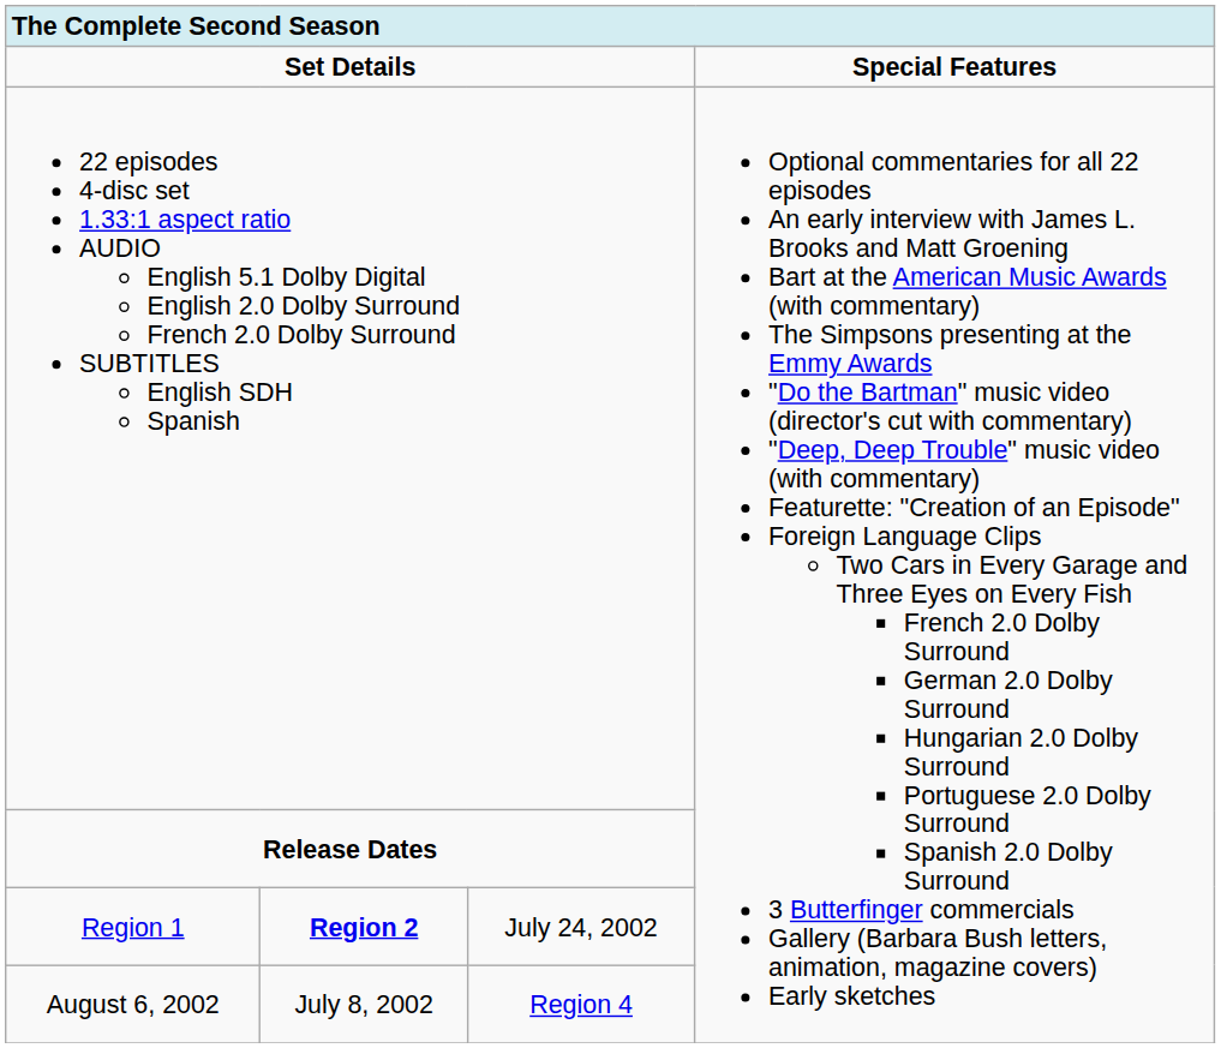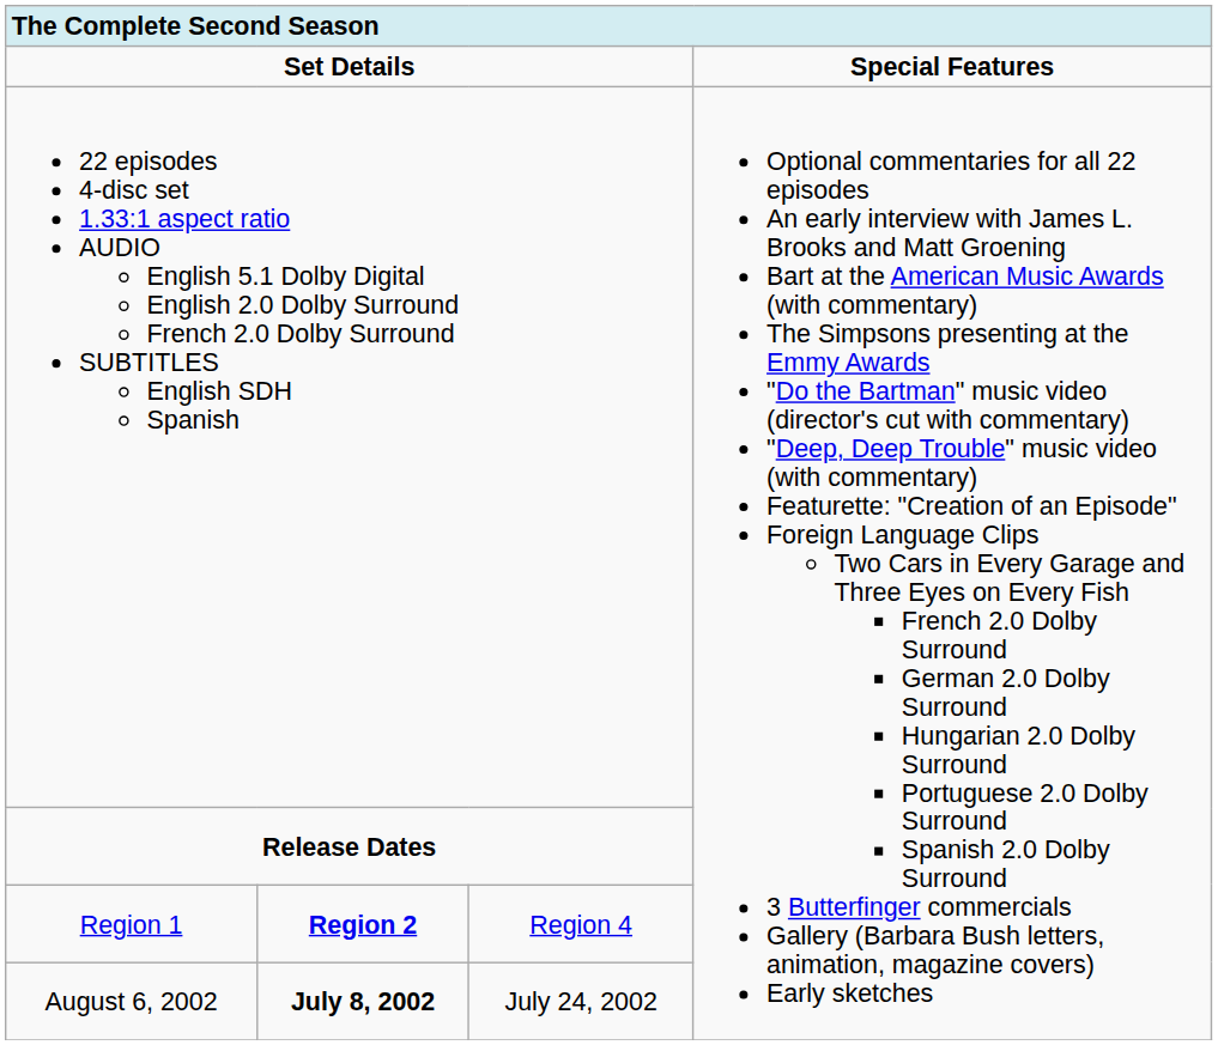Region 1 | column 3: July 24, 2002 -> Region 4
August 6, 2002 | column 2: normal -> bold
August 6, 2002 | column 3: Region 4 -> July 24, 2002
